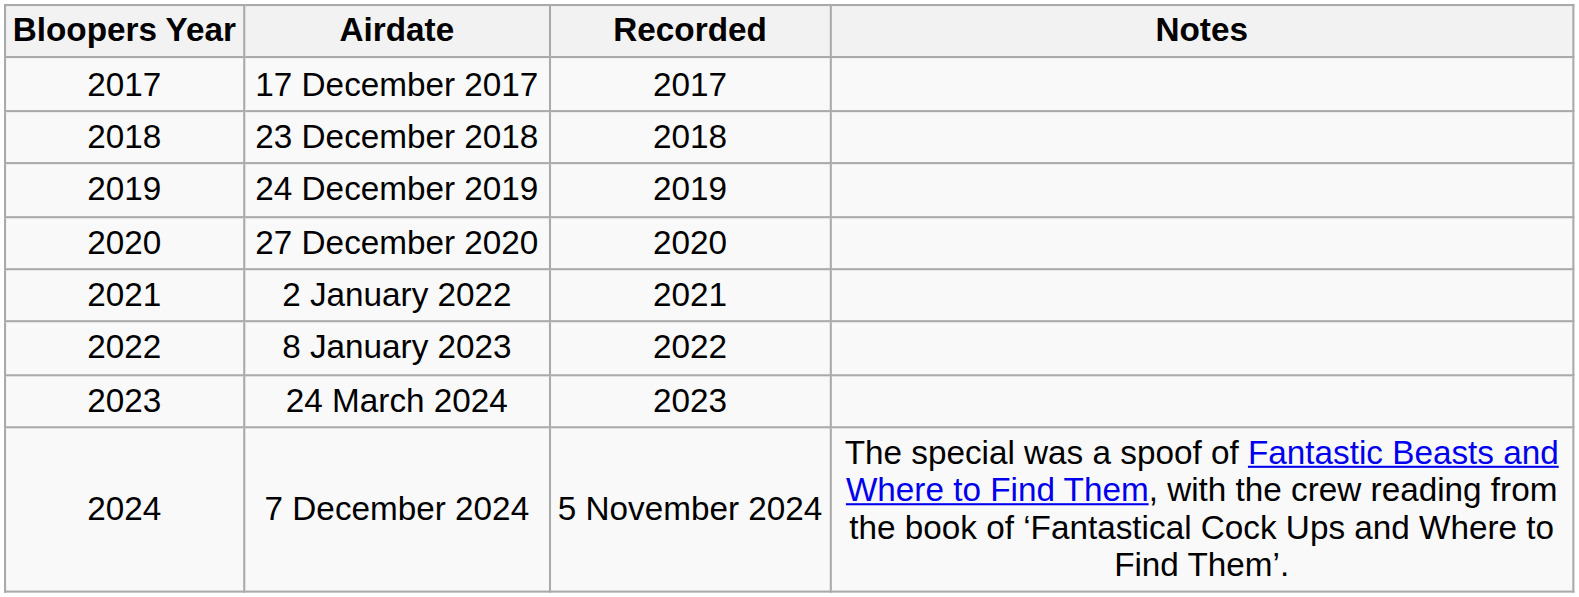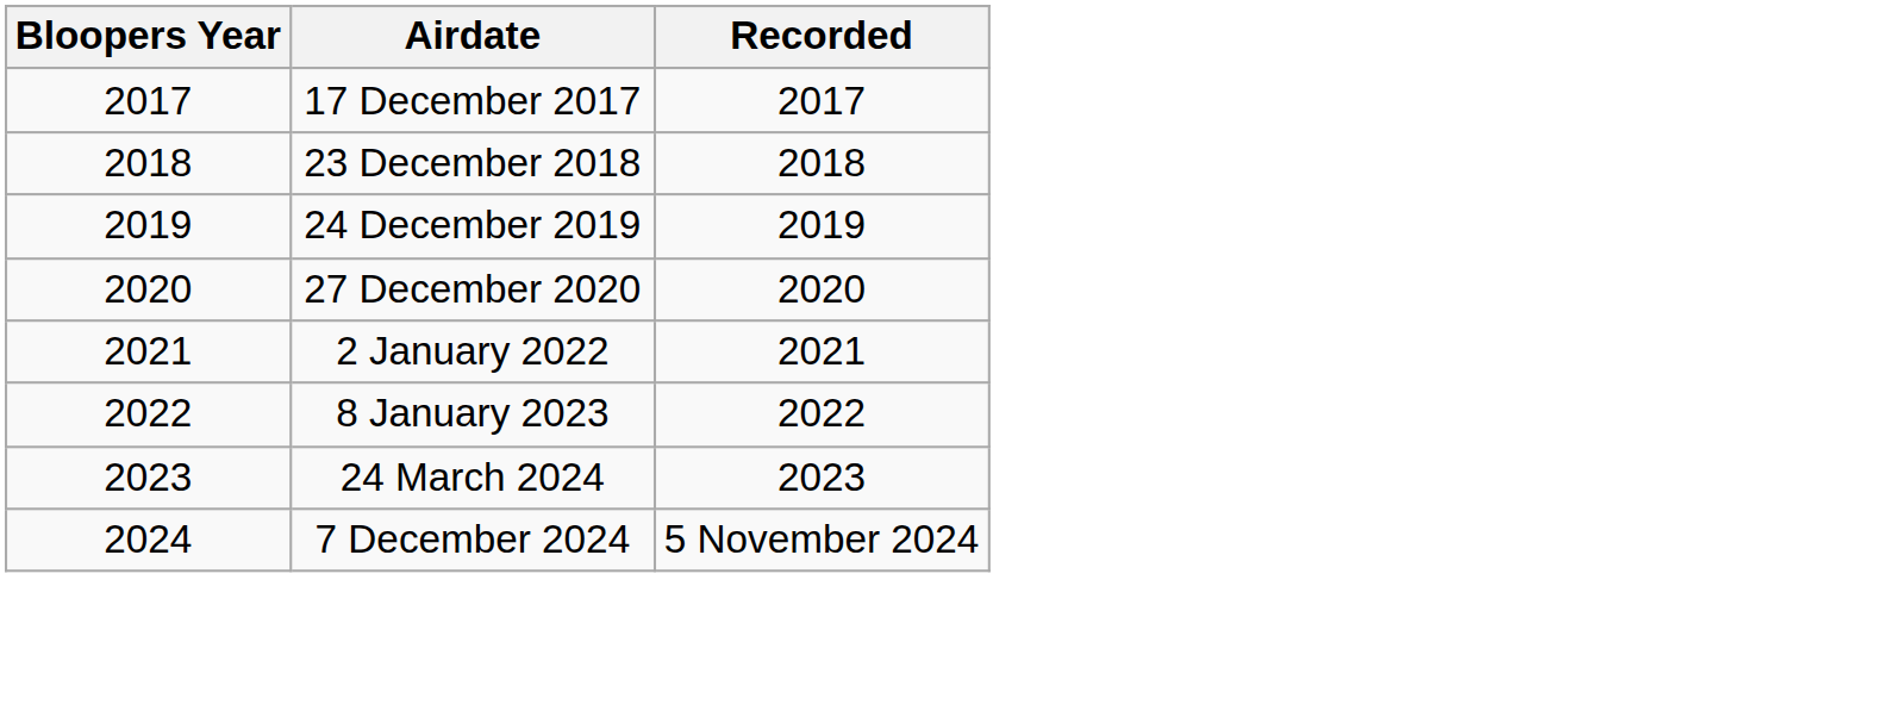- column: Notes | The special was a spoof of Fantastic Beasts and Where to Find Them, with the crew reading from the book of ‘Fantastical Cock Ups and Where to Find Them’.
